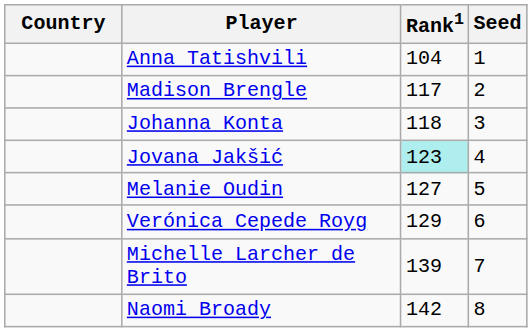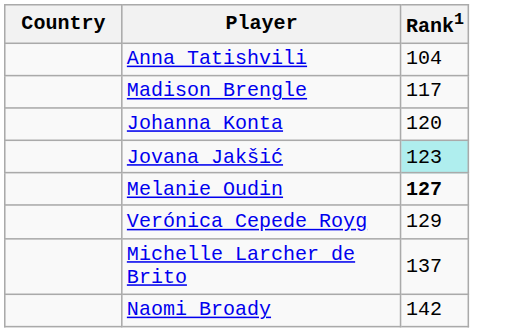- column: Seed | 1 | 2 | 3 | 4 | 5 | 6 | 7 | 8
Johanna Konta | Rank1: 118 -> 120
Melanie Oudin | Rank1: normal -> bold
Michelle Larcher de Brito | Rank1: 139 -> 137
